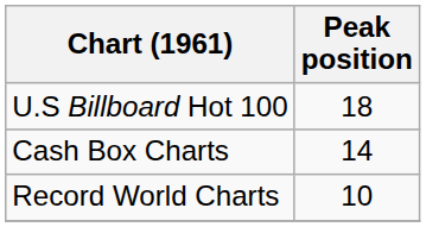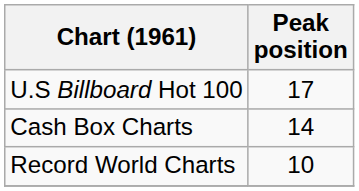U.S Billboard Hot 100 | Peak position: 18 -> 17
